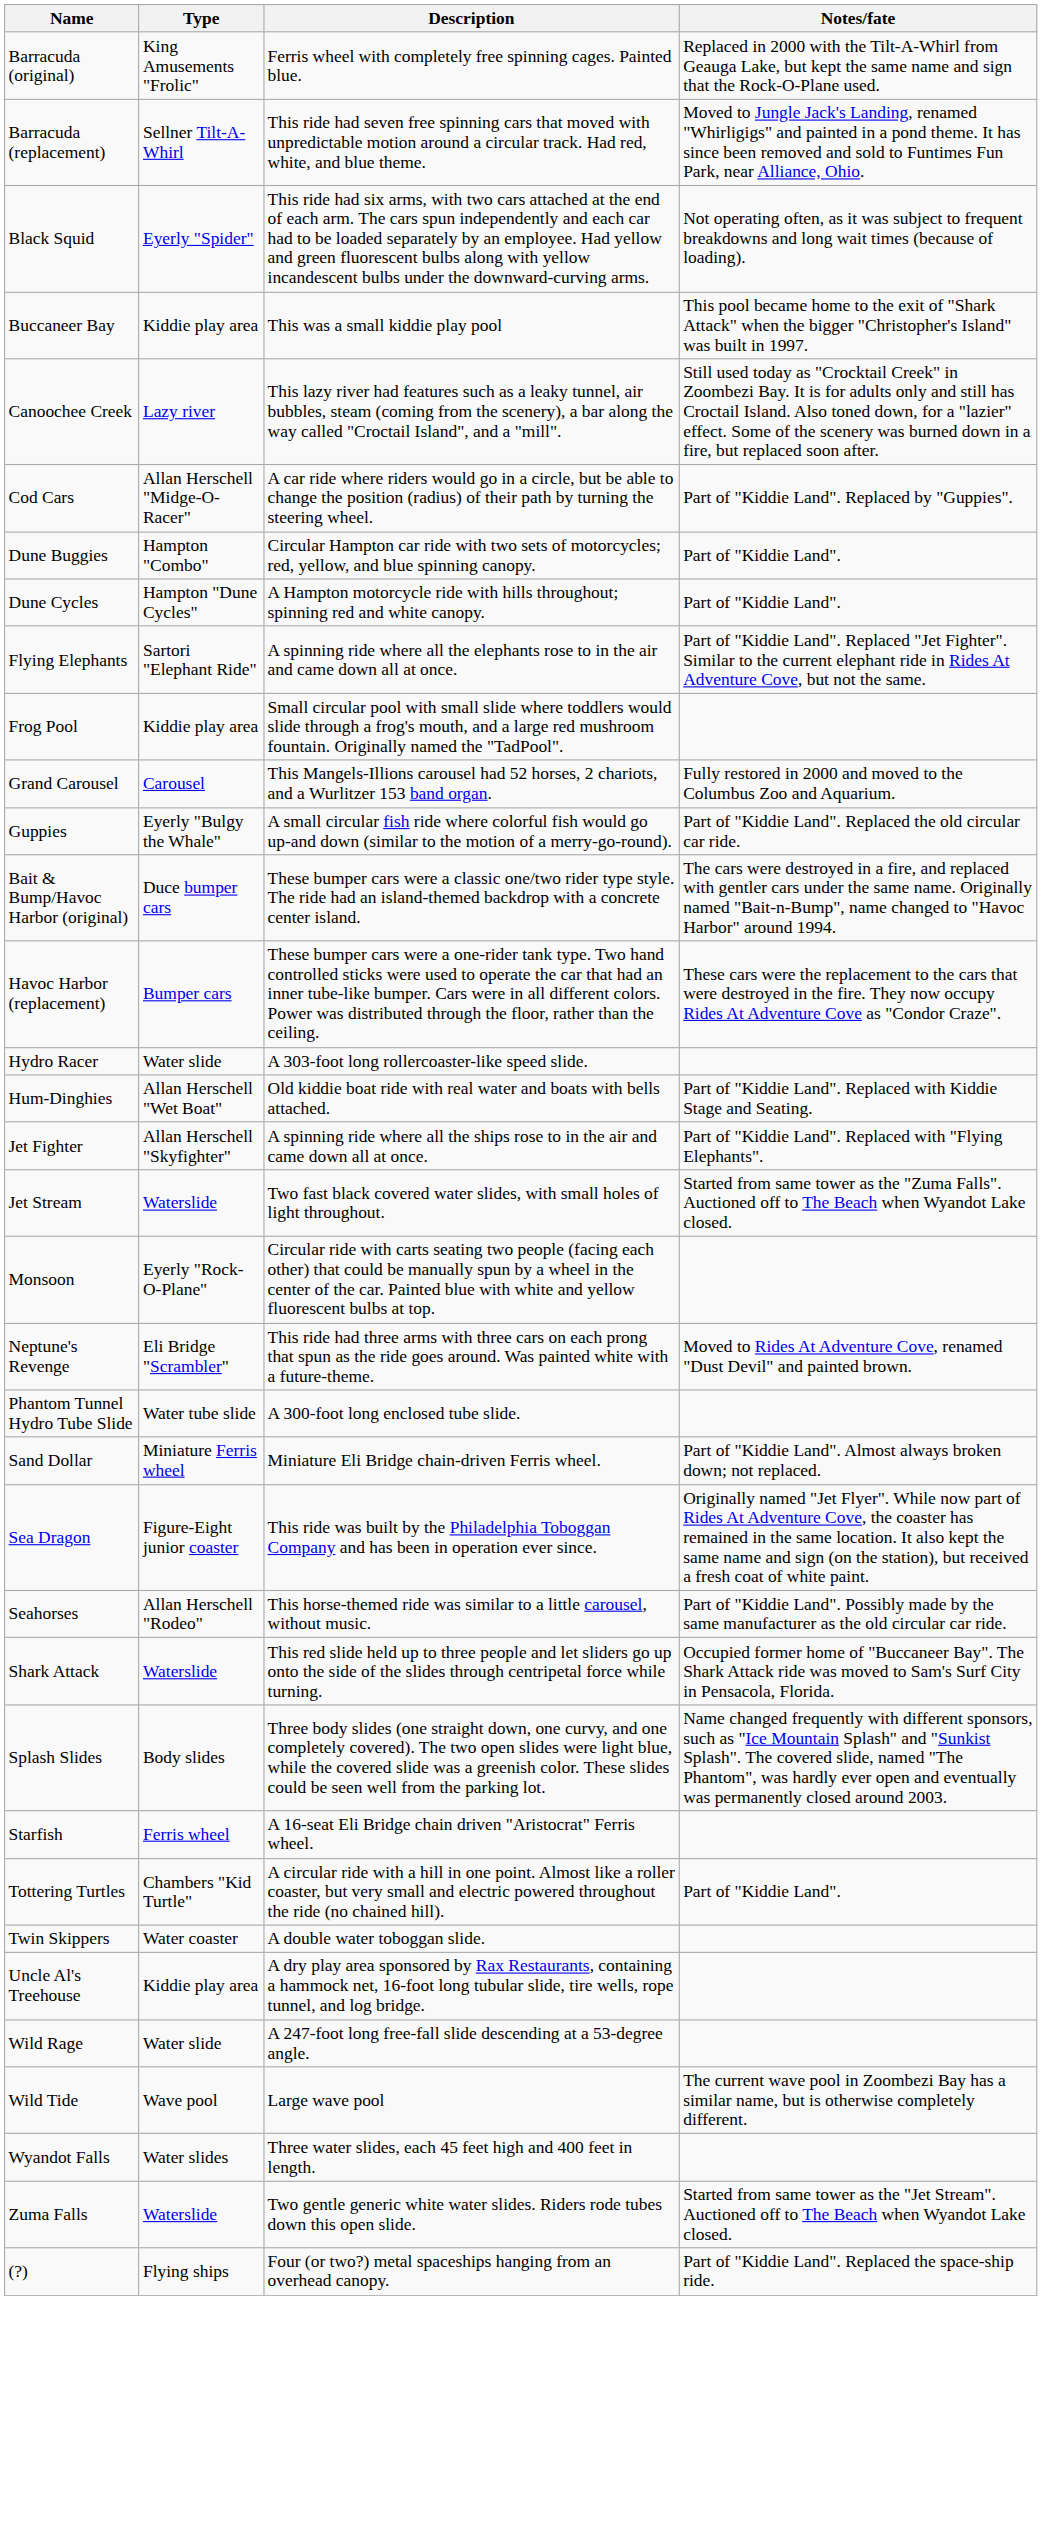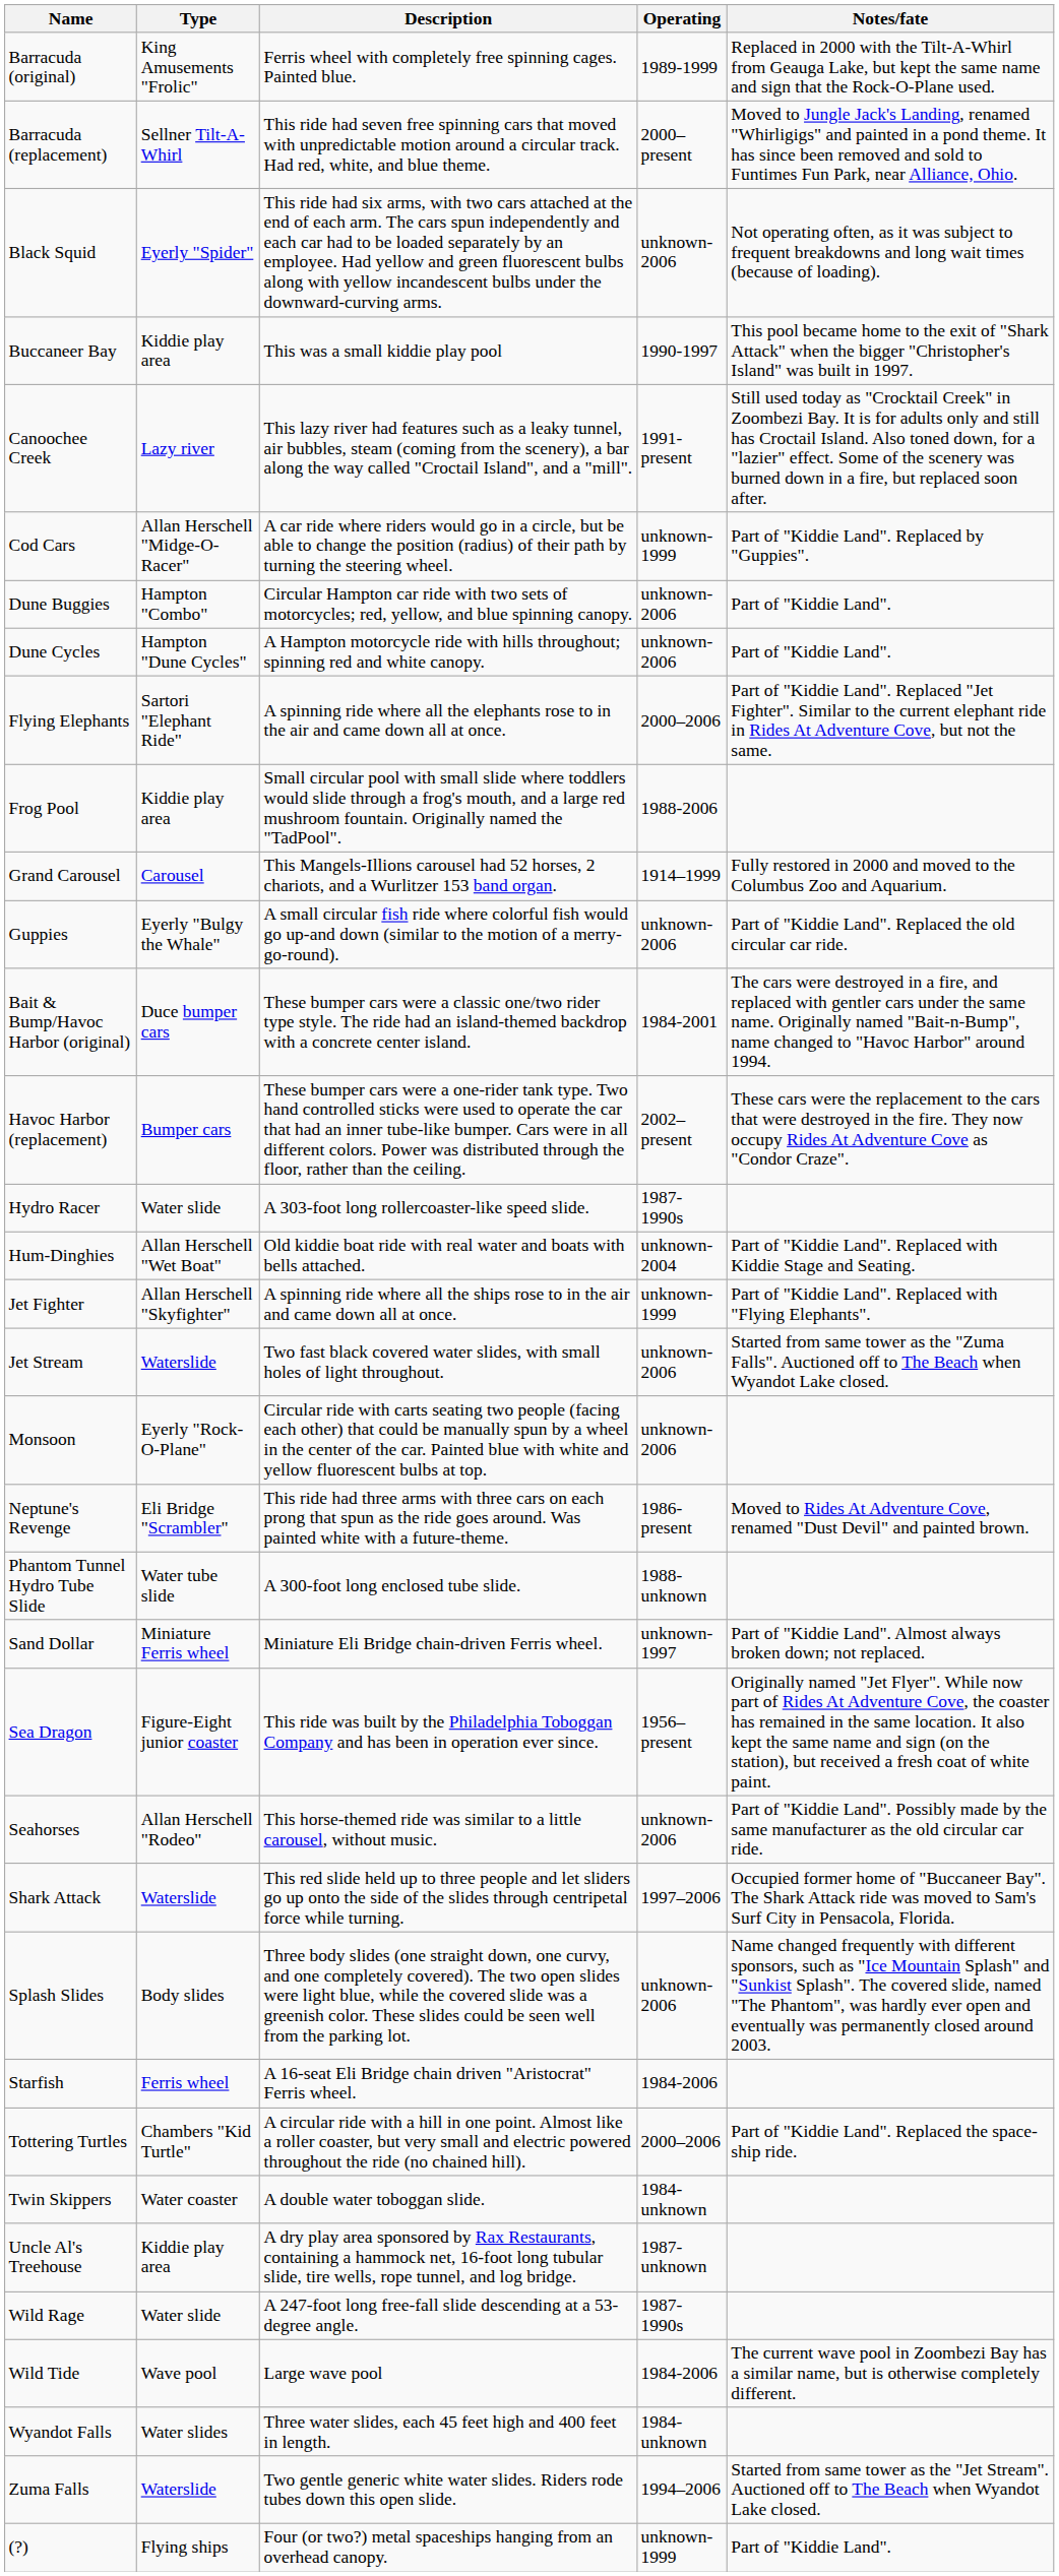+ column: Operating | 1989-1999 | 2000–present | unknown-2006 | 1990-1997 | 1991-present | unknown-1999 | unknown-2006 | unknown-2006 | 2000–2006 | 1988-2006 | 1914–1999 | unknown-2006 | 1984-2001 | 2002–present | 1987-1990s | unknown-2004 | unknown-1999 | unknown-2006 | unknown-2006 | 1986-present | 1988-unknown | unknown-1997 | 1956–present | unknown-2006 | 1997–2006 | unknown-2006 | 1984-2006 | 2000–2006 | 1984-unknown | 1987-unknown | 1987-1990s | 1984-2006 | 1984-unknown | 1994–2006 | unknown-1999
Tottering Turtles | Notes/fate: Part of "Kiddie Land". -> Part of "Kiddie Land". Replaced the space-ship ride.
(?) | Notes/fate: Part of "Kiddie Land". Replaced the space-ship ride. -> Part of "Kiddie Land".
